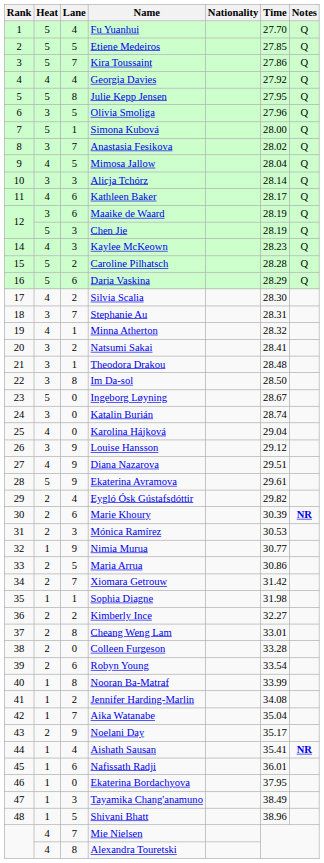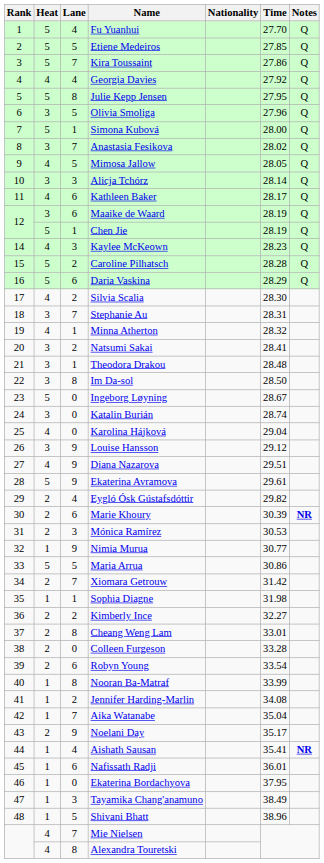Mimosa Jallow | Time: 28.04 -> 28.05
Chen Jie | Lane: 3 -> 1
Maria Arrua | Heat: 2 -> 5
